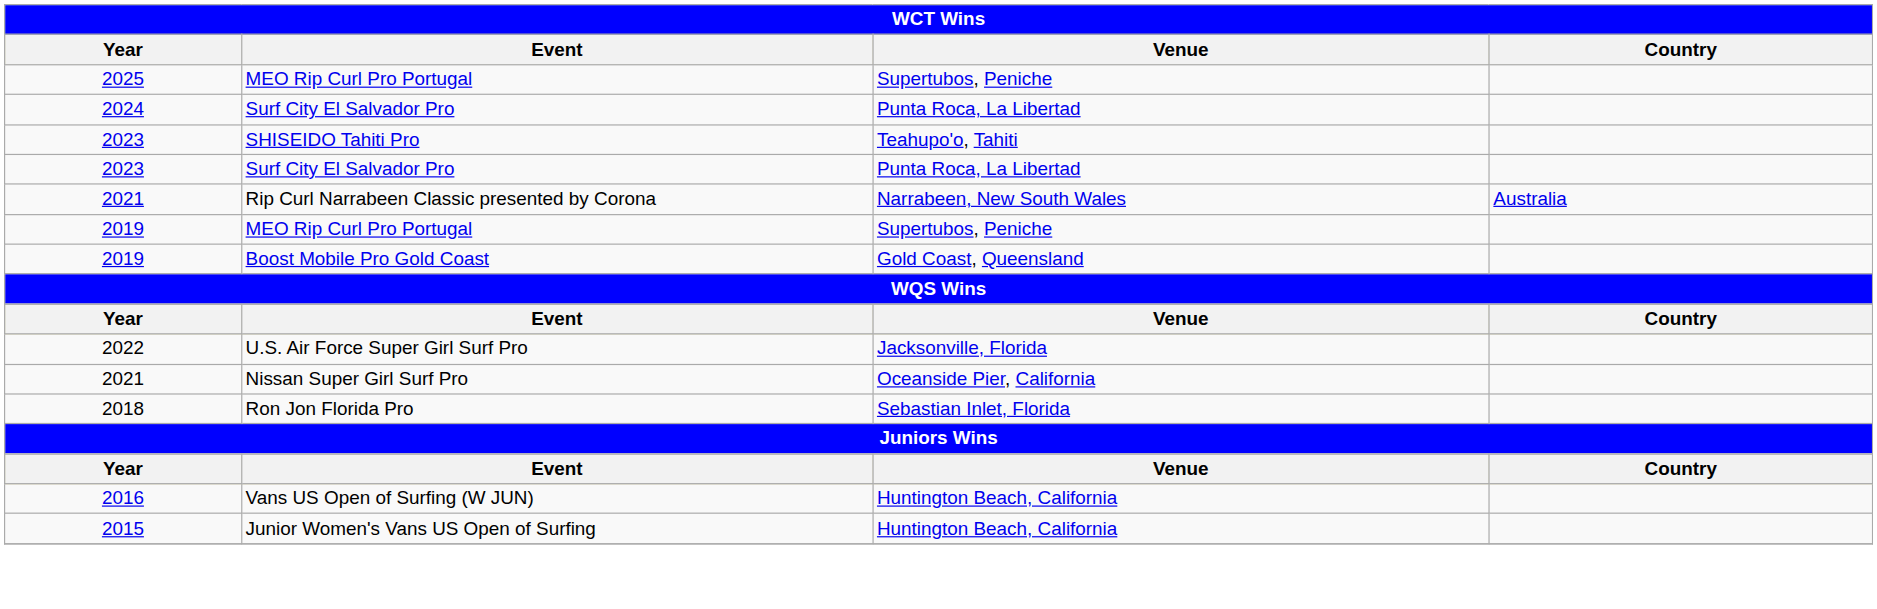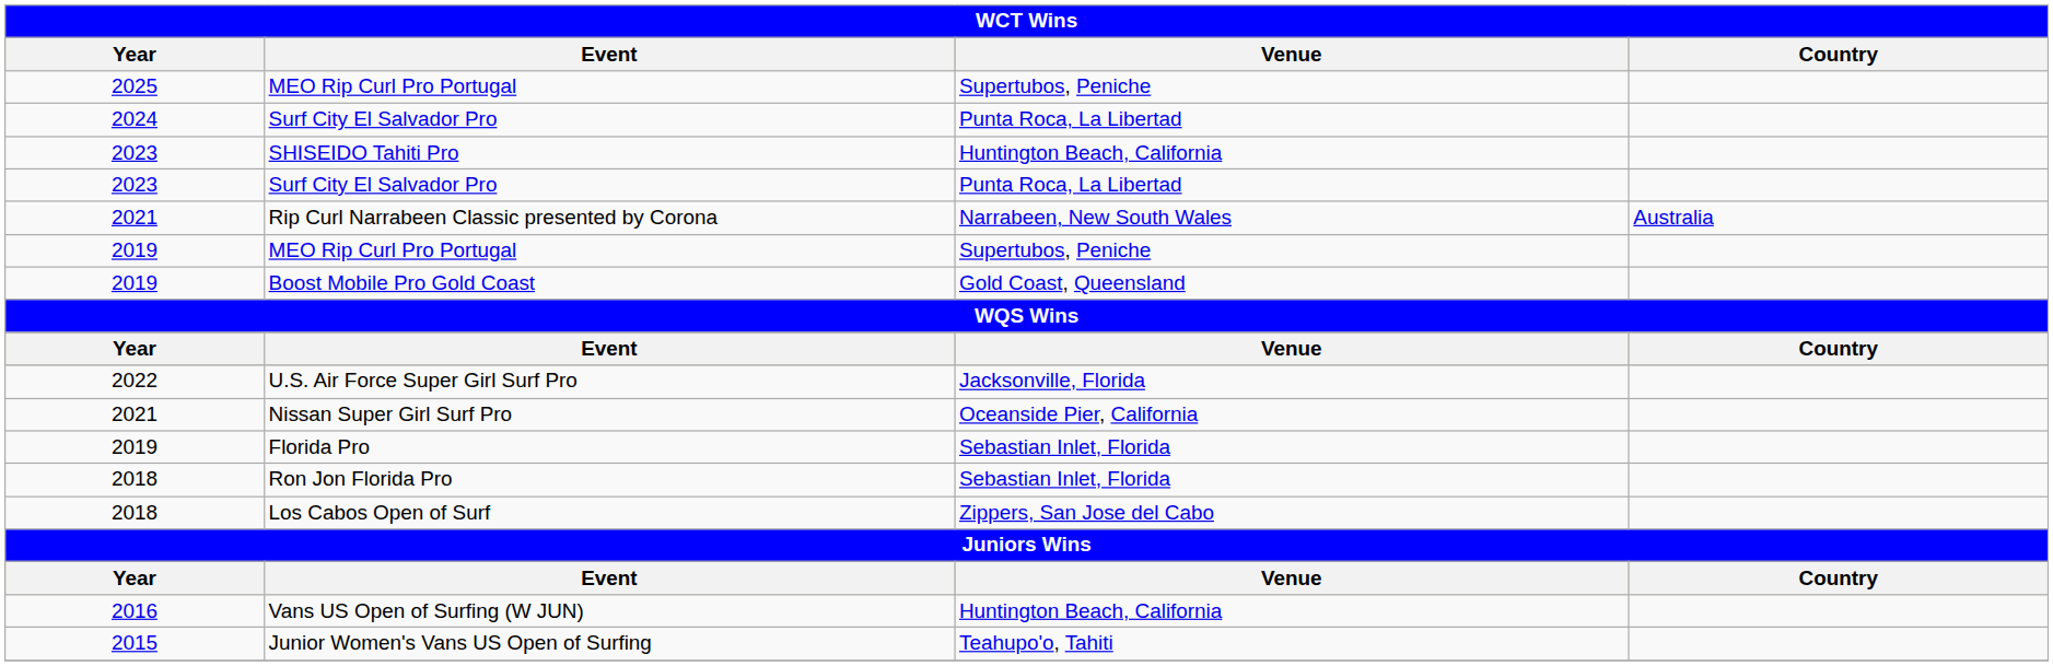SHISEIDO Tahiti Pro | Venue: Teahupo'o, Tahiti -> Huntington Beach, California
+ row: 2019 | Florida Pro | Sebastian Inlet, Florida
+ row: 2018 | Los Cabos Open of Surf | Zippers, San Jose del Cabo
Junior Women's Vans US Open of Surfing | Venue: Huntington Beach, California -> Teahupo'o, Tahiti
